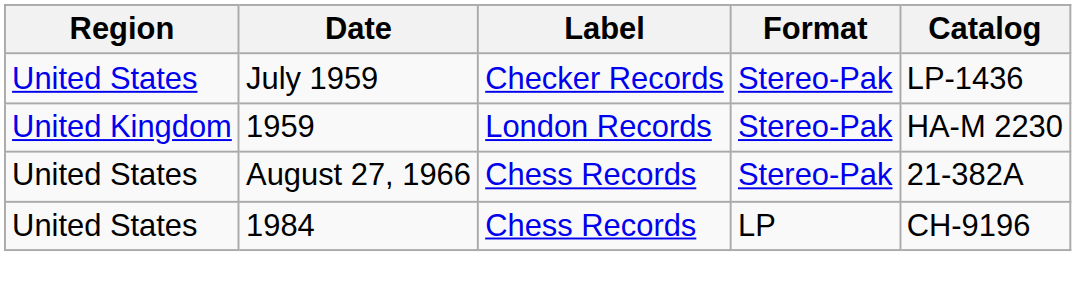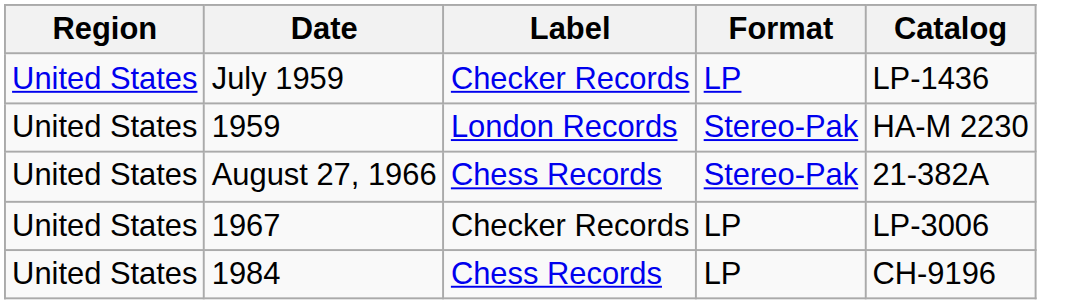July 1959 | Format: Stereo-Pak -> LP
1959 | Region: United Kingdom -> United States
+ row: United States | 1967 | Checker Records | LP | LP-3006
